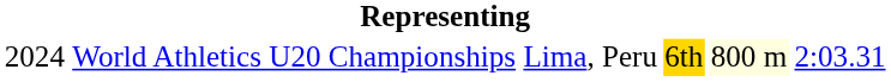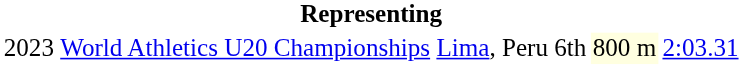World Athletics U20 Championships | column 1: 2024 -> 2023
World Athletics U20 Championships | column 4: gold background -> no background
